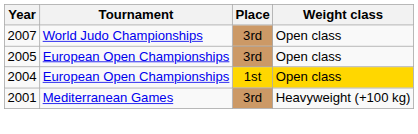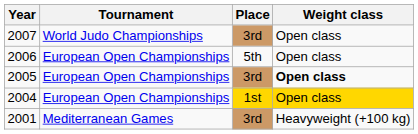+ row: 2006 | European Open Championships | 5th | Open class
2005 | Weight class: normal -> bold
